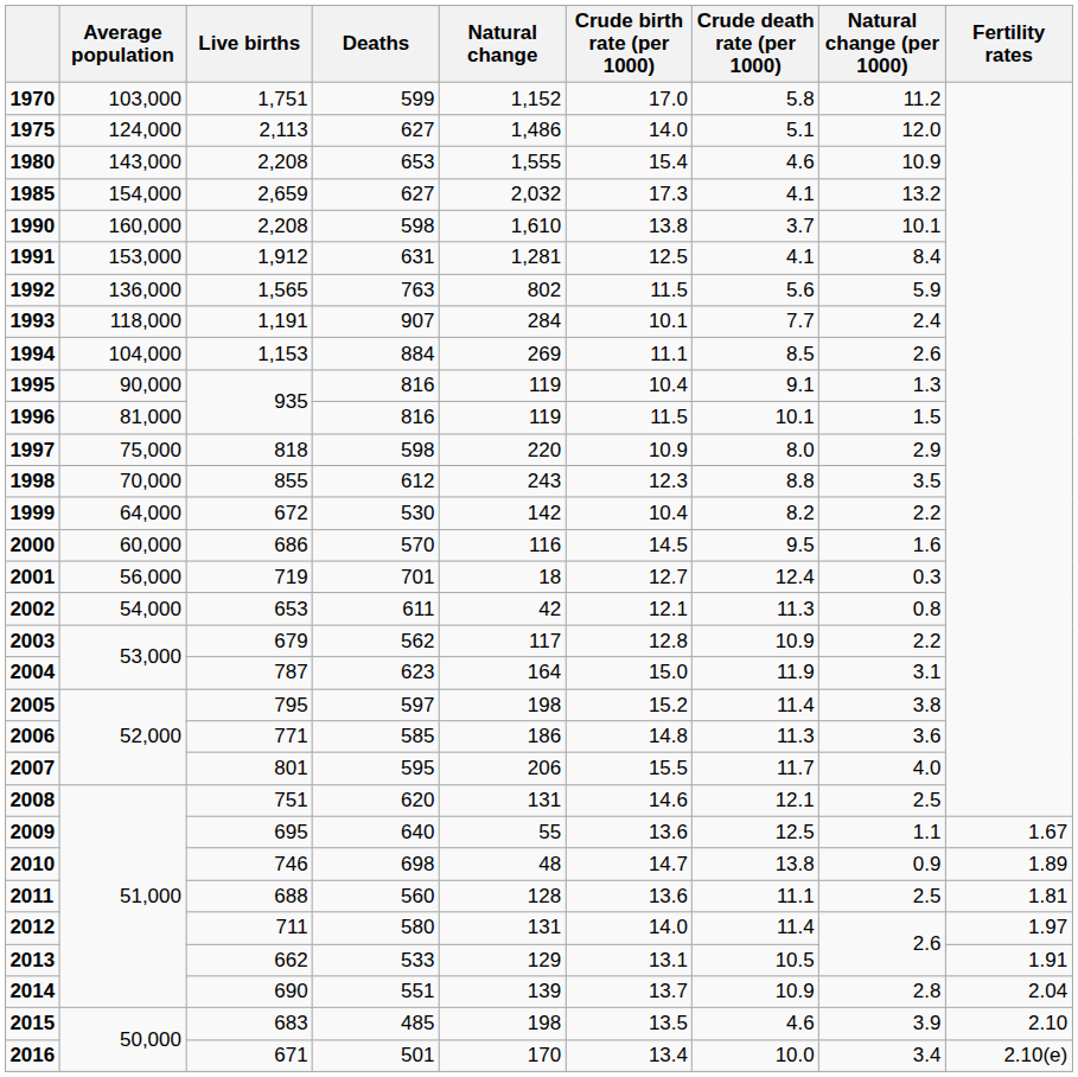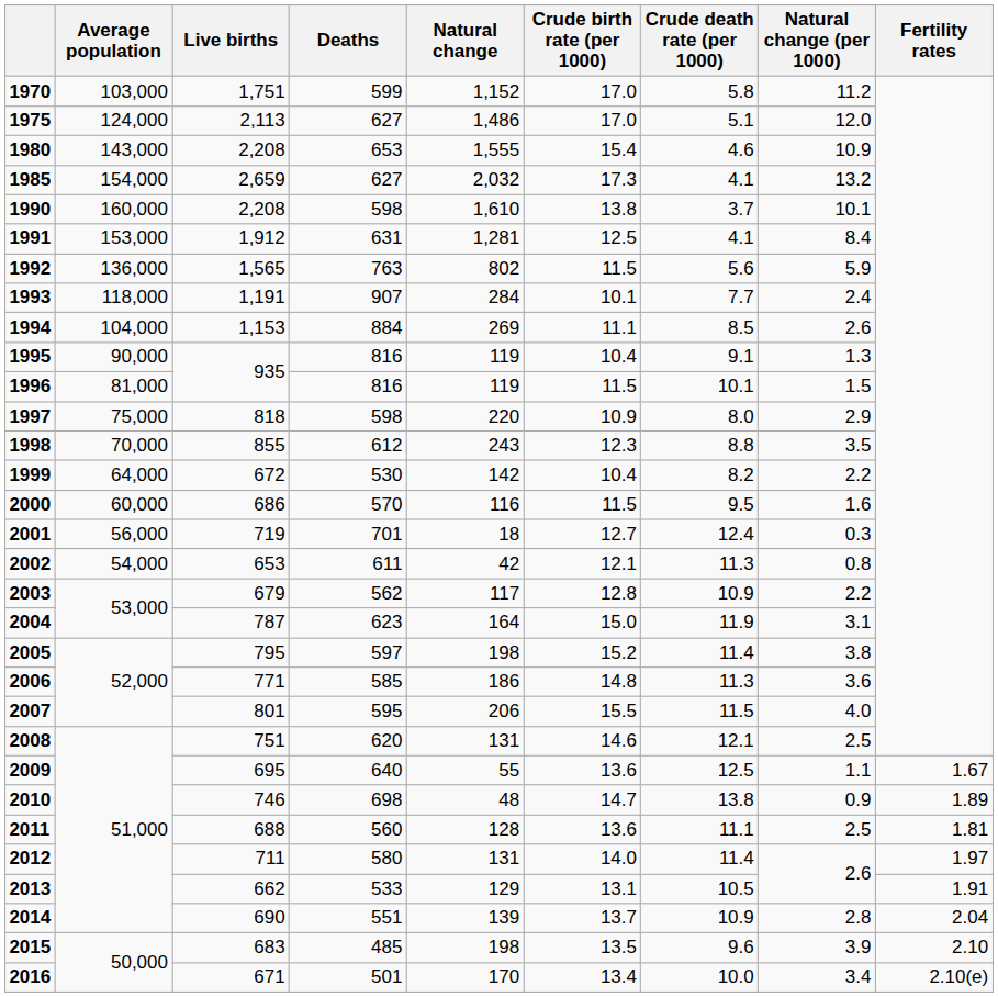1975 | Crude birth rate (per 1000): 14.0 -> 17.0
2000 | Crude birth rate (per 1000): 14.5 -> 11.5
2007 | Crude death rate (per 1000): 11.7 -> 11.5
2015 | Crude death rate (per 1000): 4.6 -> 9.6
